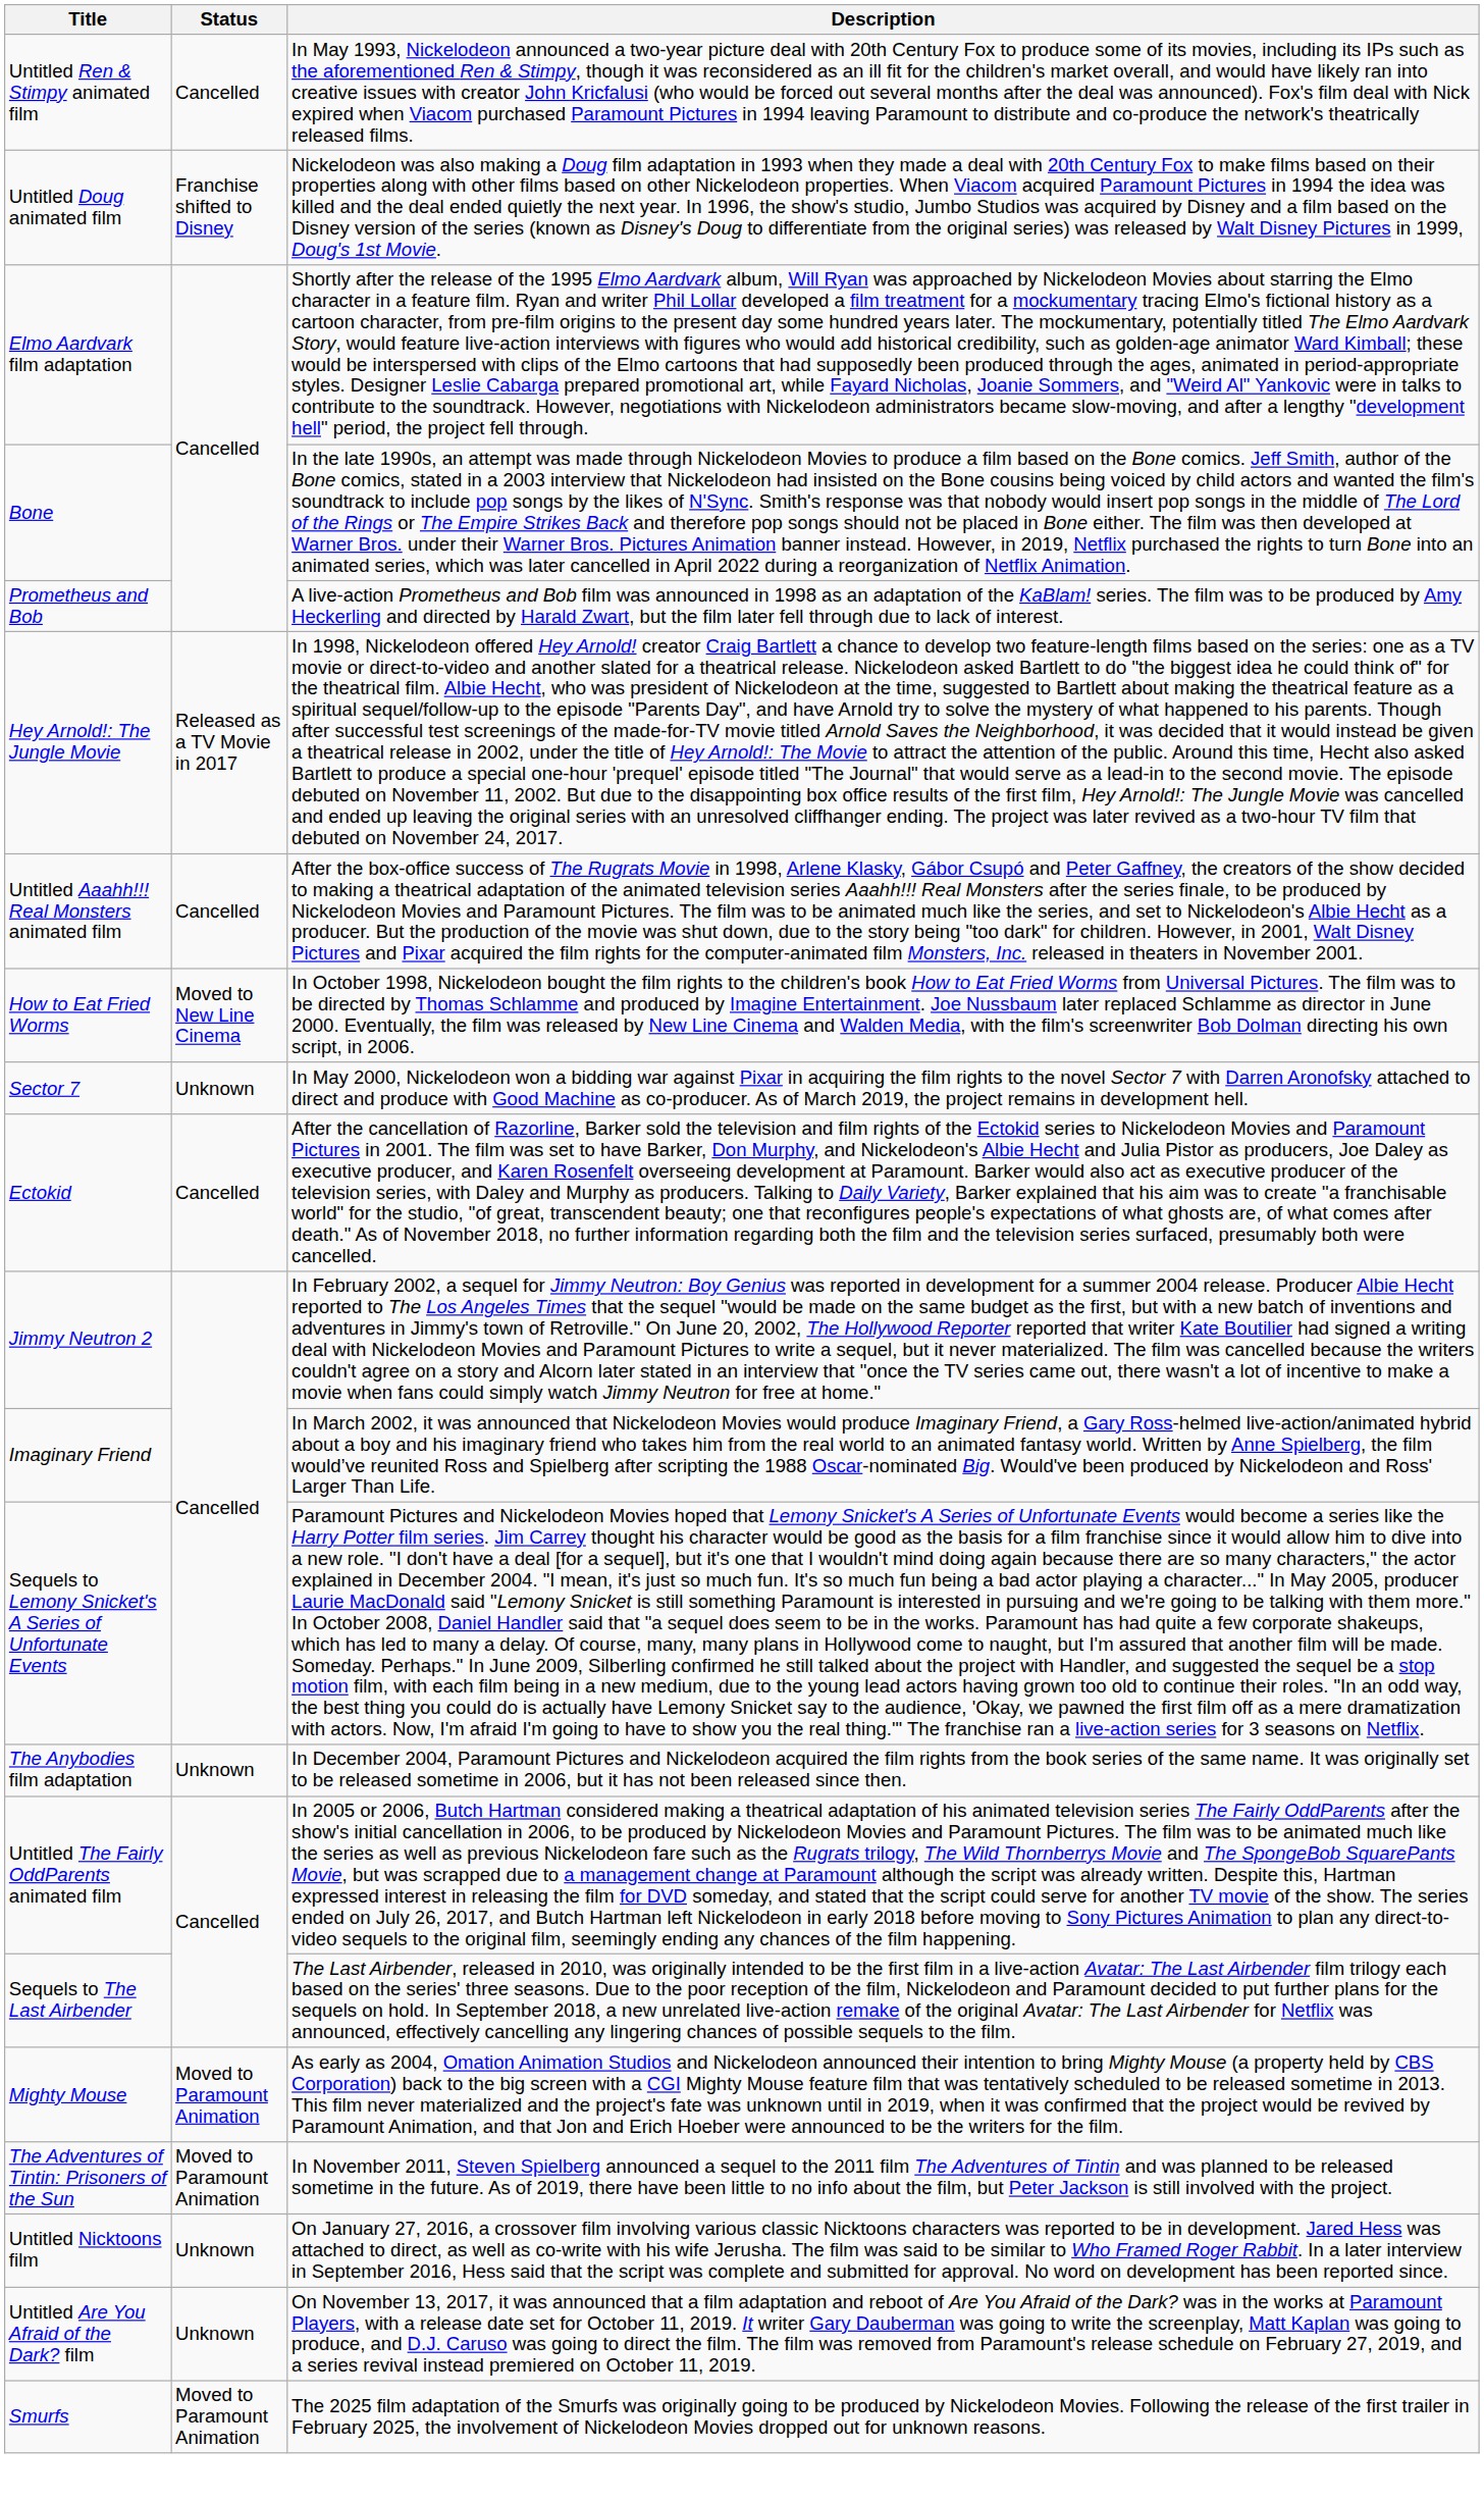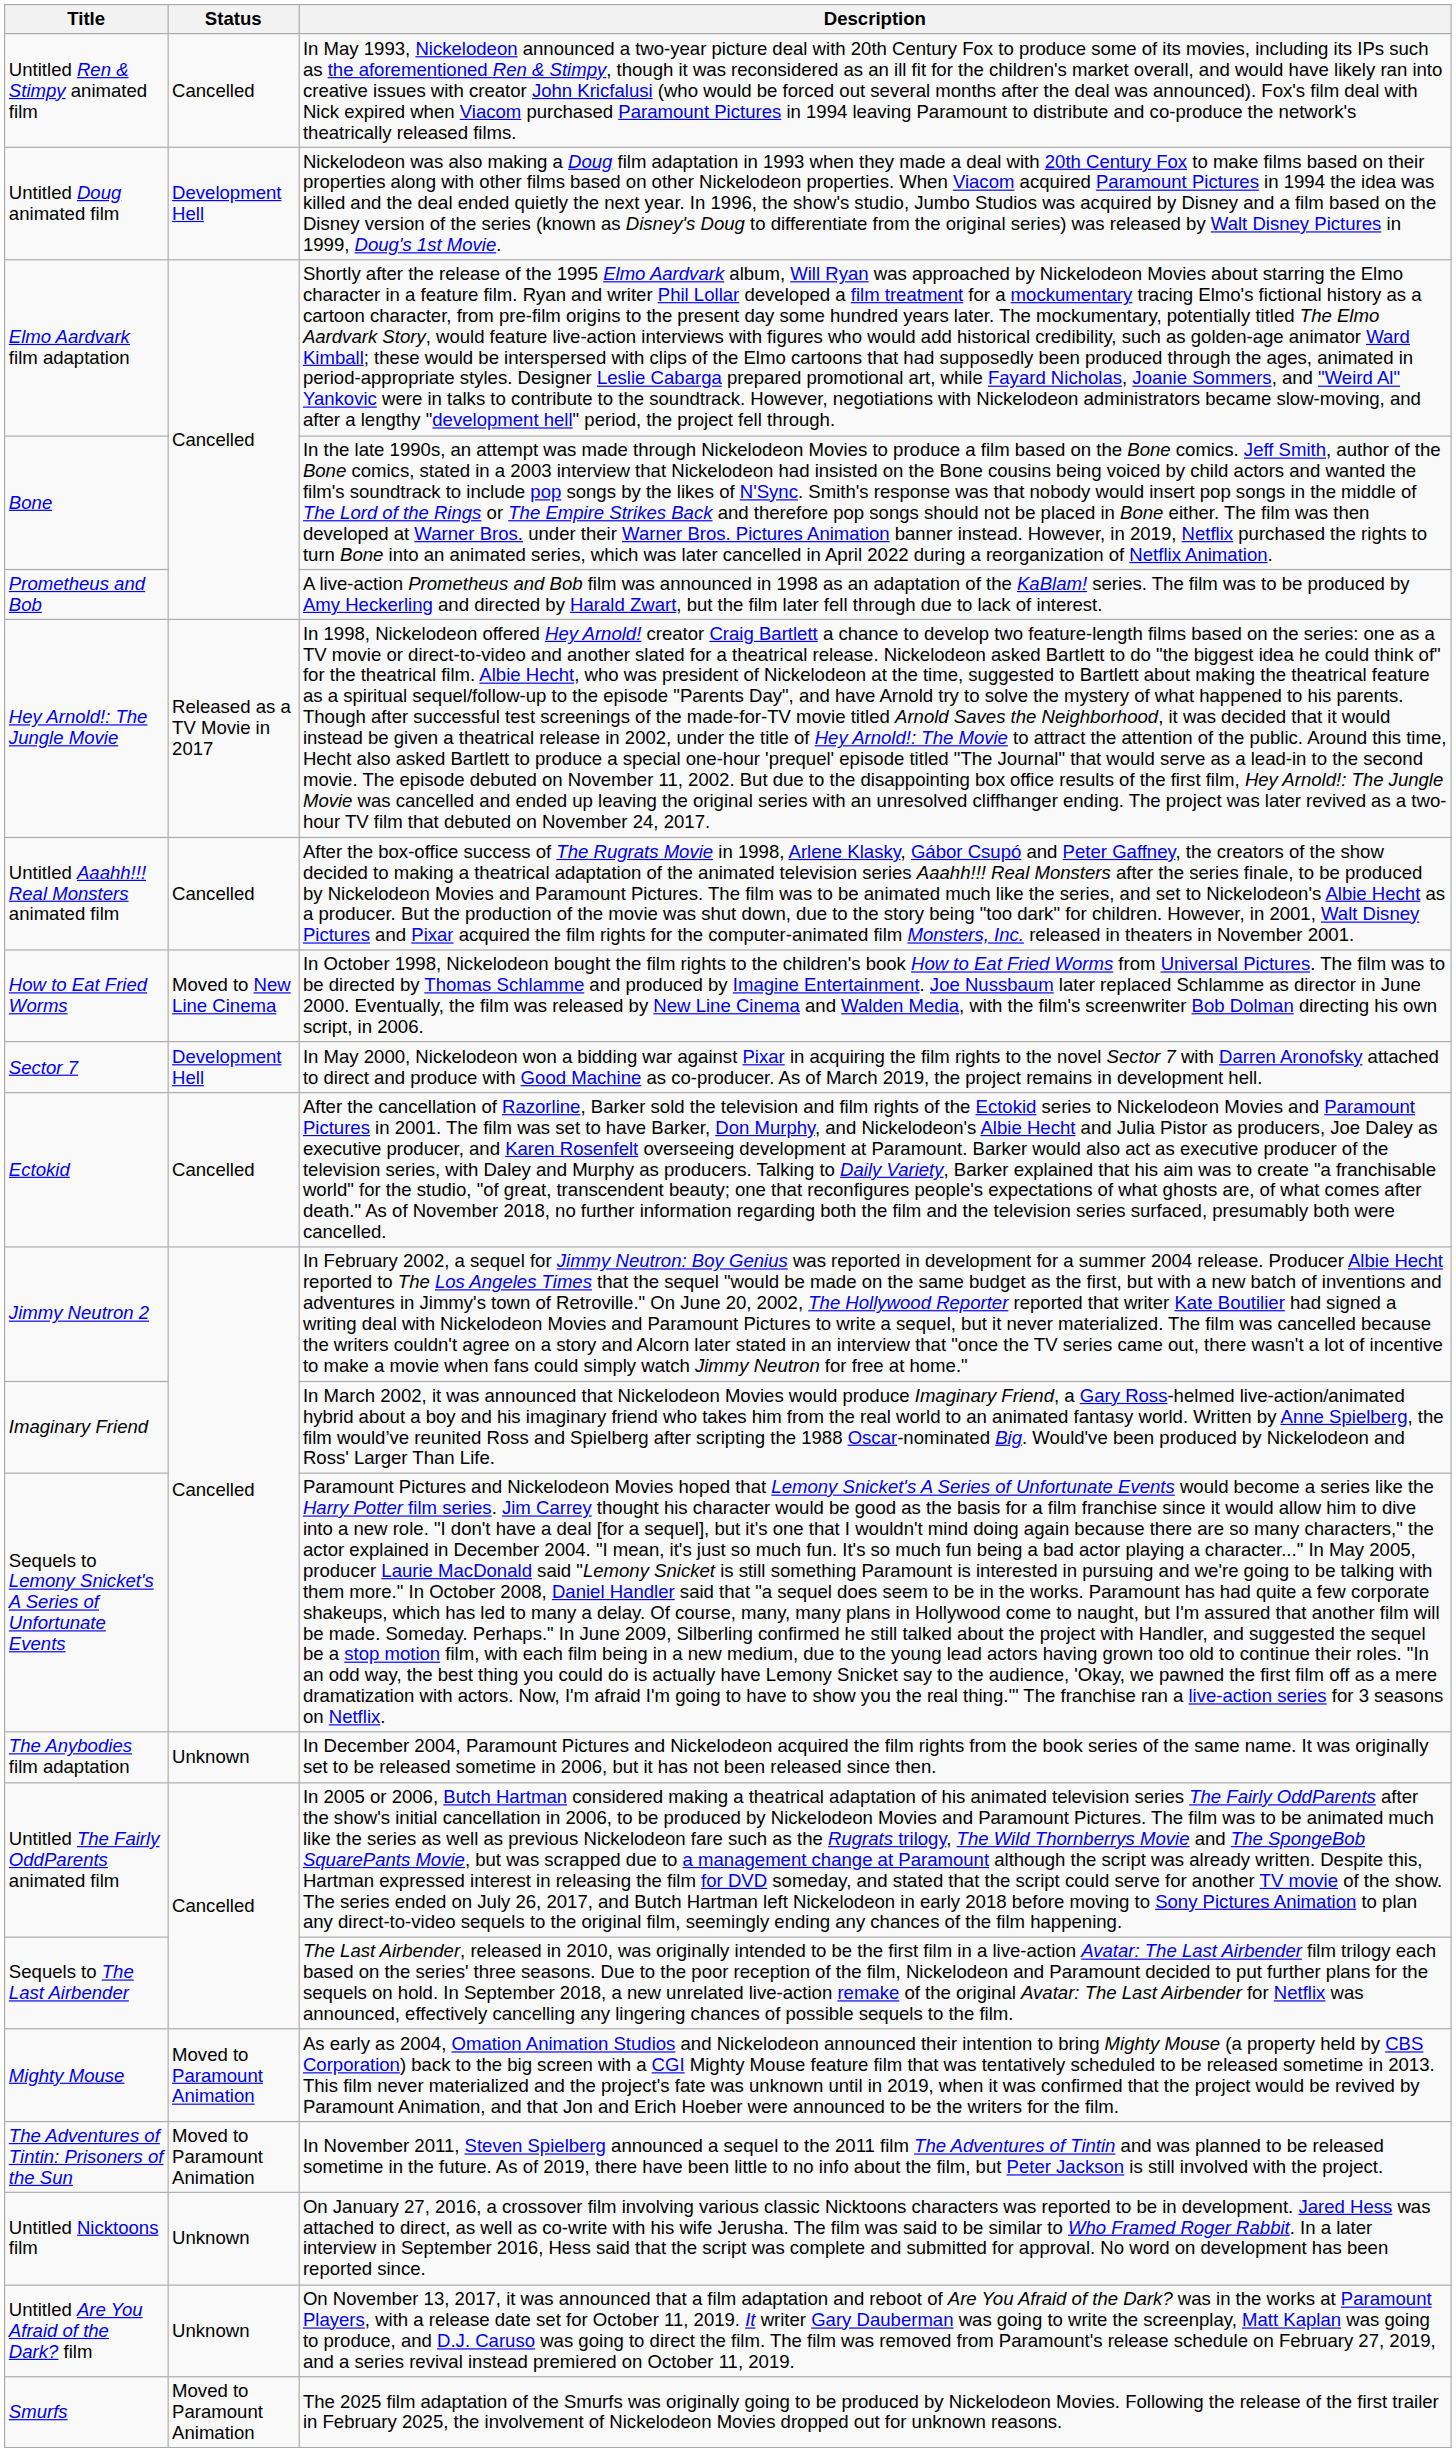Untitled Doug animated film | Status: Franchise shifted to Disney -> Development Hell
Sector 7 | Status: Unknown -> Development Hell
